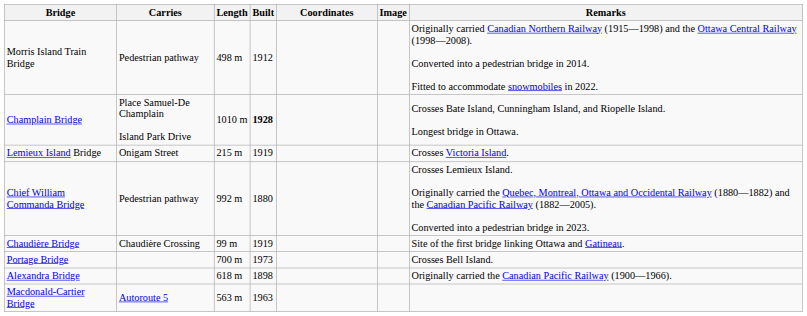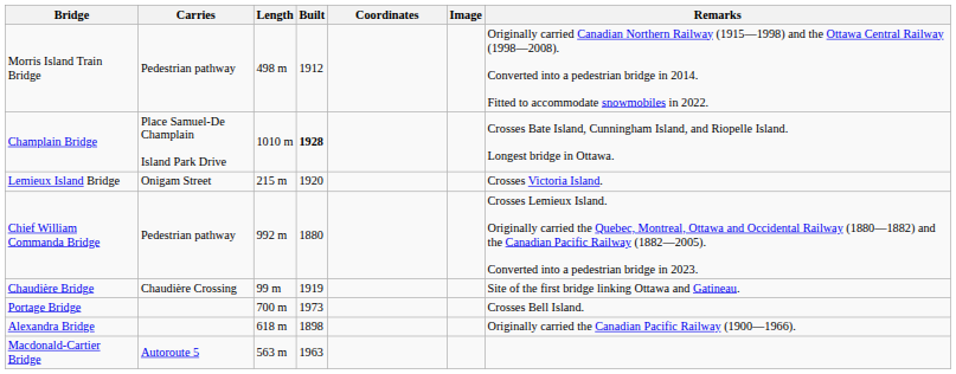Lemieux Island Bridge | Built: 1919 -> 1920
